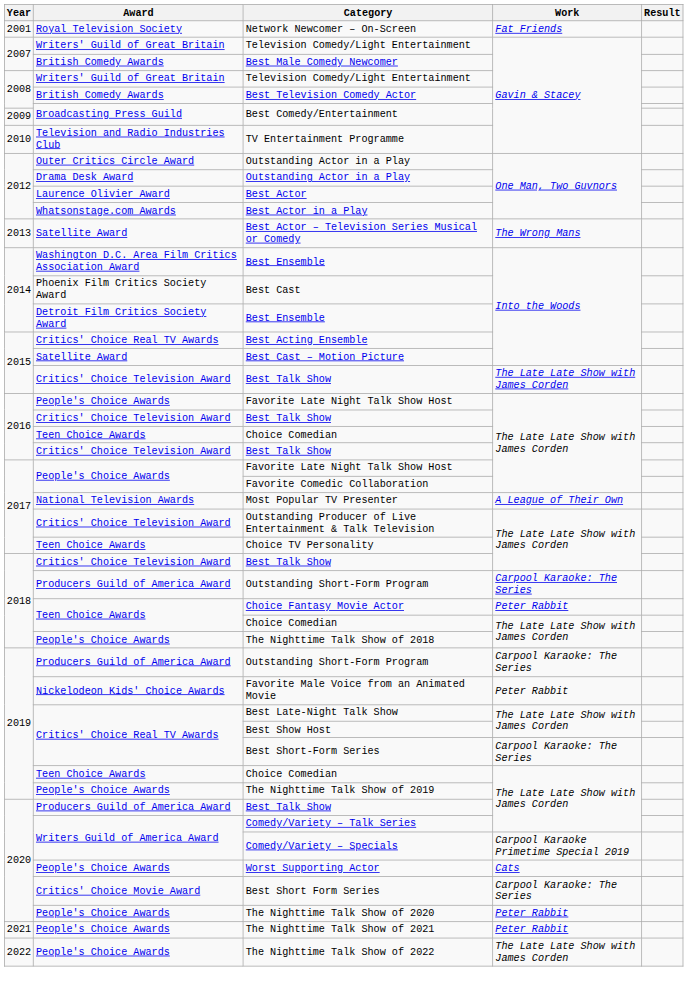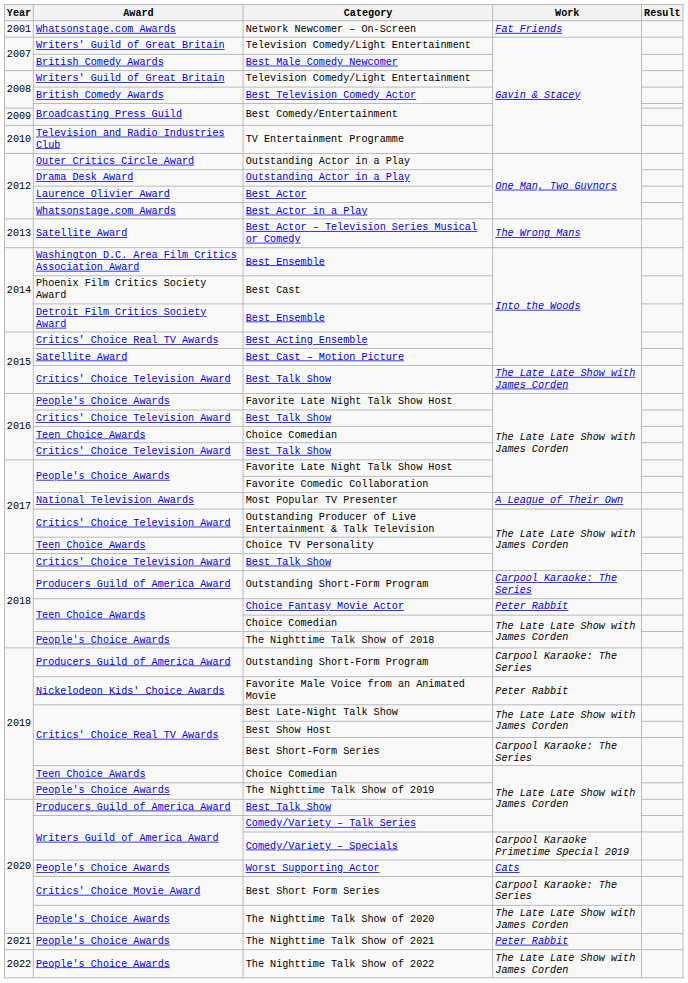Network Newcomer – On-Screen | Award: Royal Television Society -> Whatsonstage.com Awards
The Nighttime Talk Show of 2020 | Work: Peter Rabbit -> The Late Late Show with James Corden
